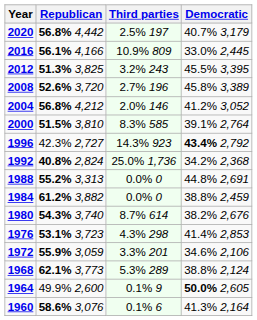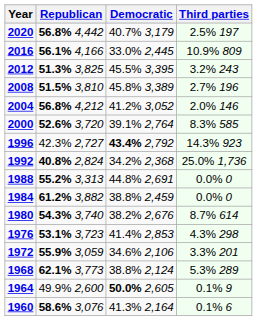columns swapped: Democratic <-> Third parties
2008 | Republican: 52.6% 3,720 -> 51.5% 3,810
2000 | Republican: 51.5% 3,810 -> 52.6% 3,720
